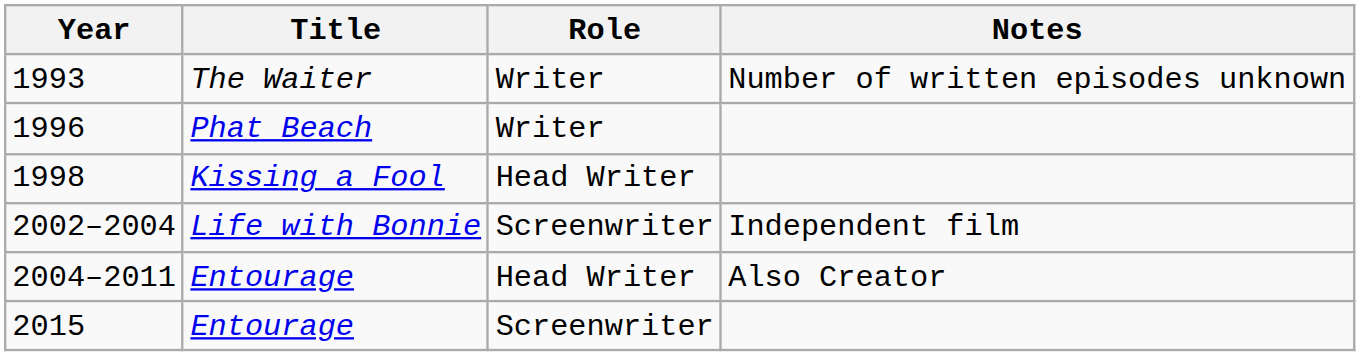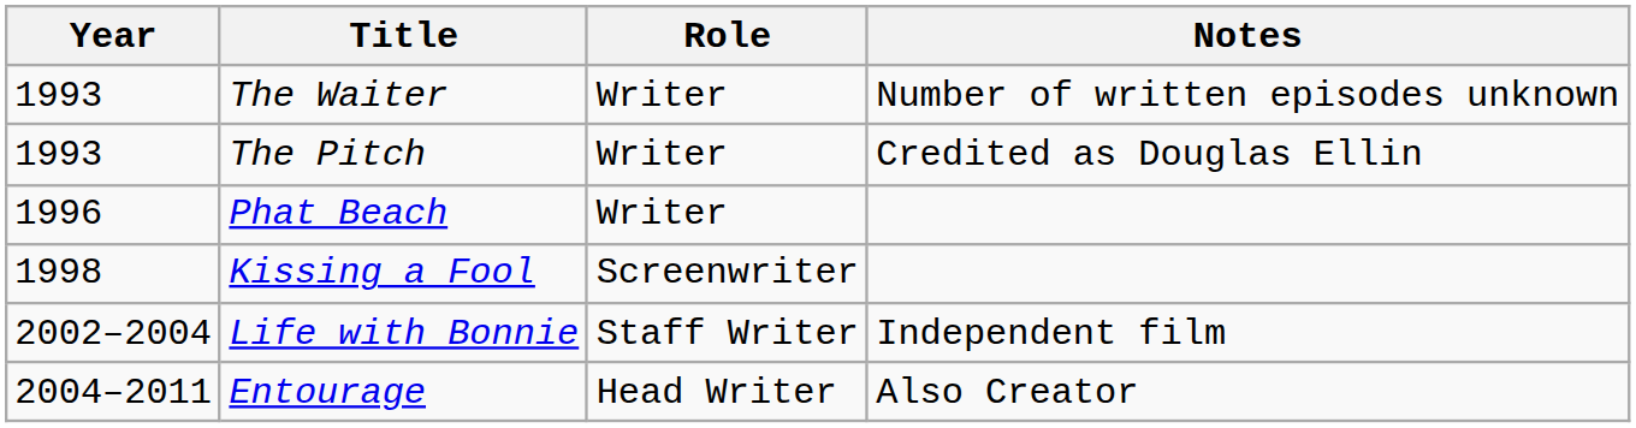+ row: 1993 | The Pitch | Writer | Credited as Douglas Ellin
1998 | Role: Head Writer -> Screenwriter
2002–2004 | Role: Screenwriter -> Staff Writer
- row: 2015 | Entourage | Screenwriter
